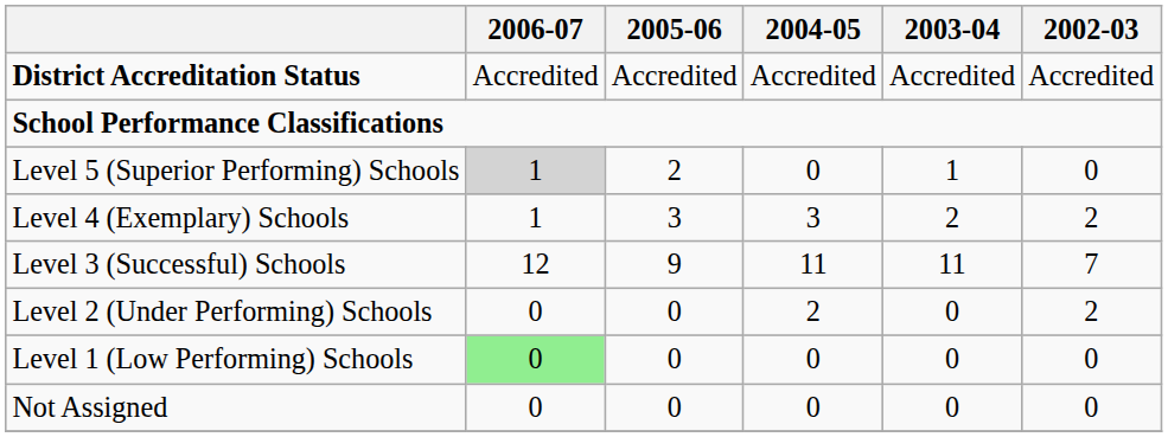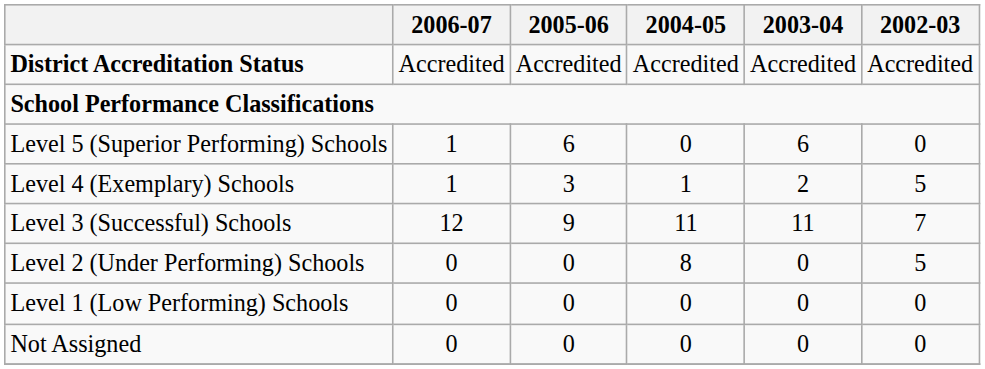Level 5 (Superior Performing) Schools | 2006-07: lightgrey background -> no background
Level 5 (Superior Performing) Schools | 2005-06: 2 -> 6
Level 5 (Superior Performing) Schools | 2003-04: 1 -> 6
Level 4 (Exemplary) Schools | 2004-05: 3 -> 1
Level 4 (Exemplary) Schools | 2002-03: 2 -> 5
Level 2 (Under Performing) Schools | 2004-05: 2 -> 8
Level 2 (Under Performing) Schools | 2002-03: 2 -> 5
Level 1 (Low Performing) Schools | 2006-07: lightgreen background -> no background
